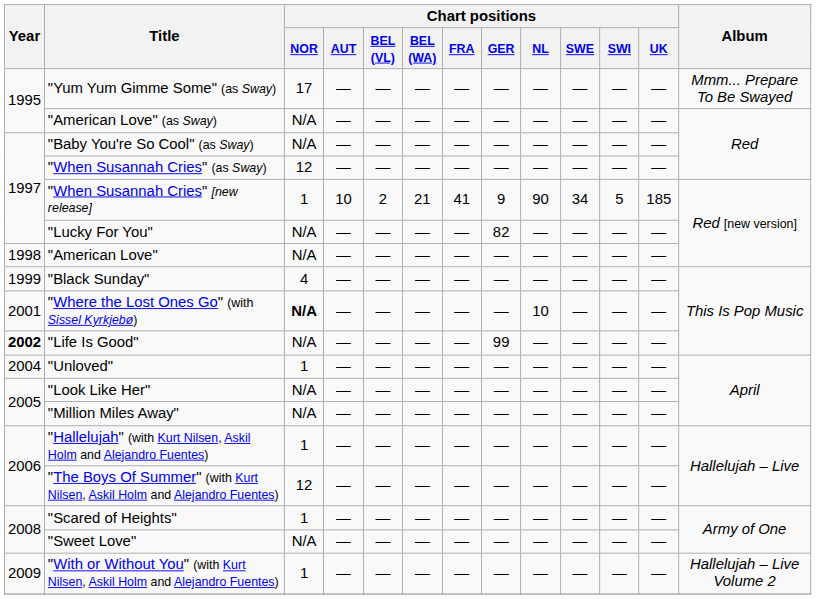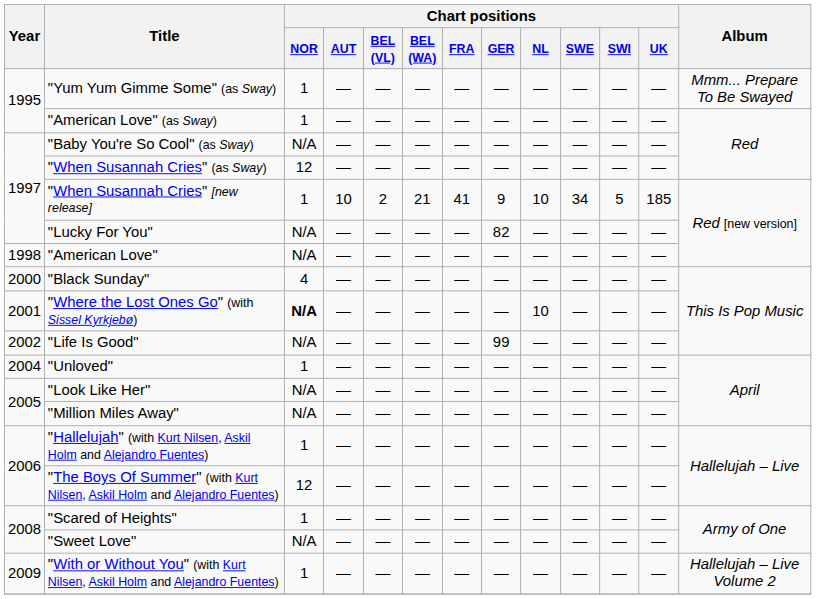"Yum Yum Gimme Some" (as Sway) | Chart positions / NOR: 17 -> 1
"American Love" (as Sway) | Chart positions / NOR: N/A -> 1
"When Susannah Cries" [new release] | Chart positions / NL: 90 -> 10
"Black Sunday" | Year: 1999 -> 2000
"Life Is Good" | Year: bold -> normal
